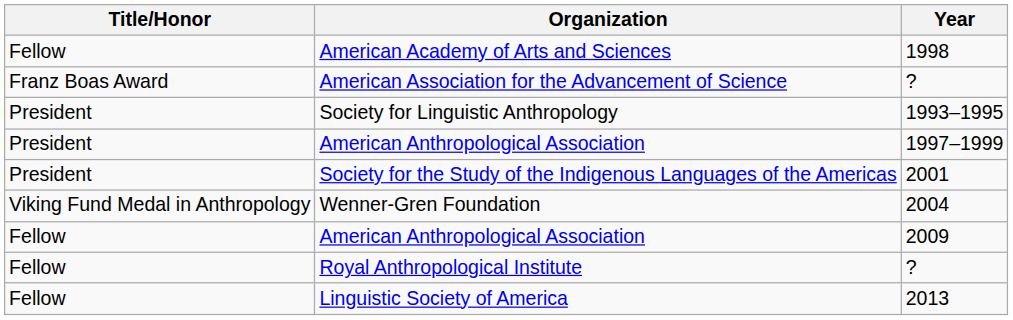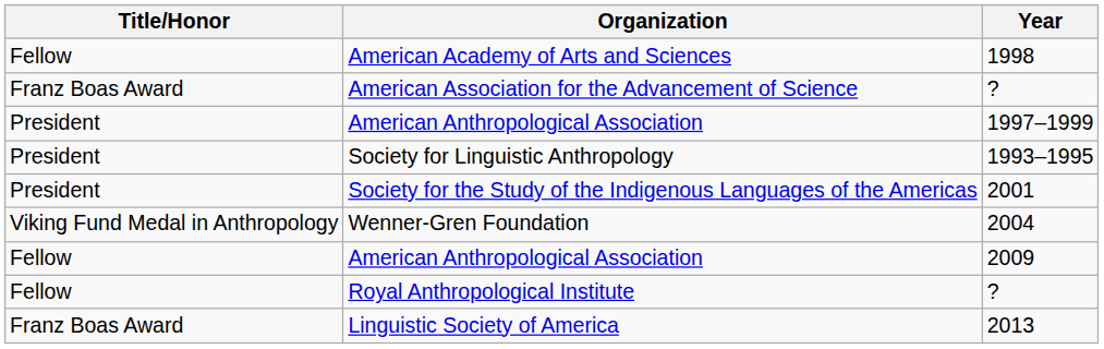rows swapped: American Anthropological Association / 1997–1999 <-> Society for Linguistic Anthropology
Linguistic Society of America | Title/Honor: Fellow -> Franz Boas Award
